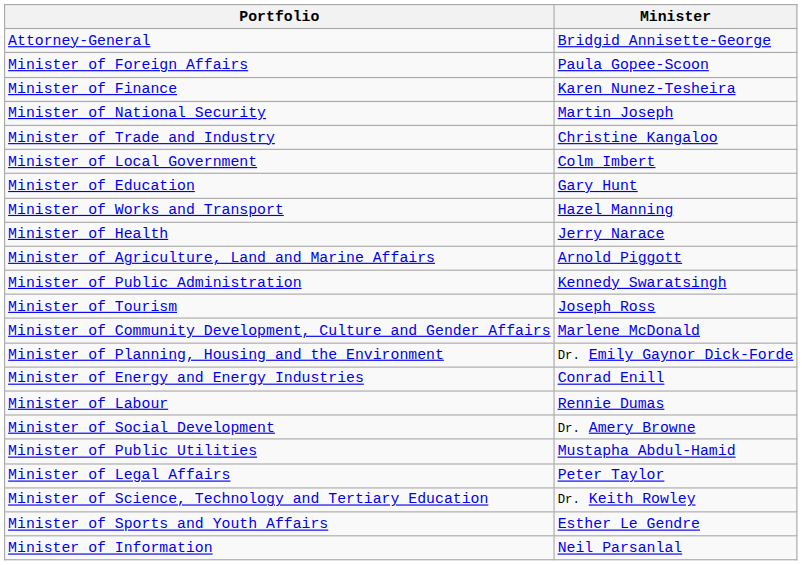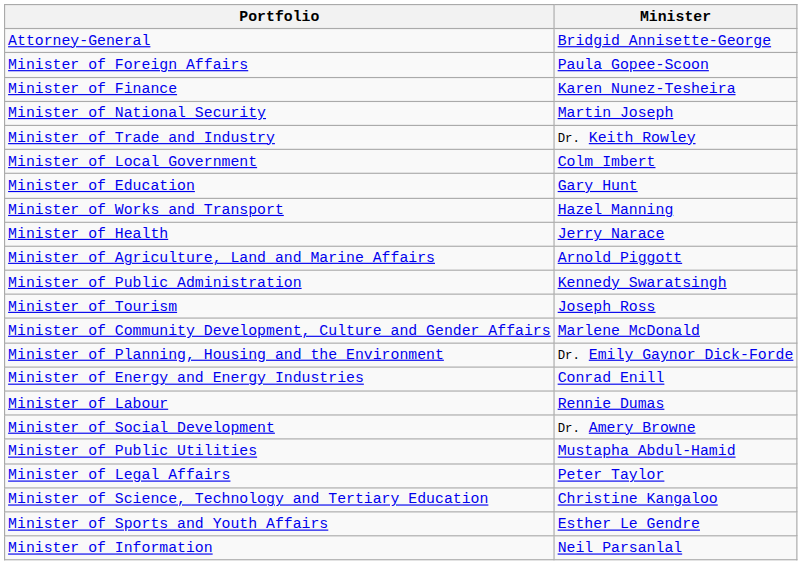Minister of Trade and Industry | column 2: Christine Kangaloo -> Dr. Keith Rowley
Minister of Science, Technology and Tertiary Education | column 2: Dr. Keith Rowley -> Christine Kangaloo
